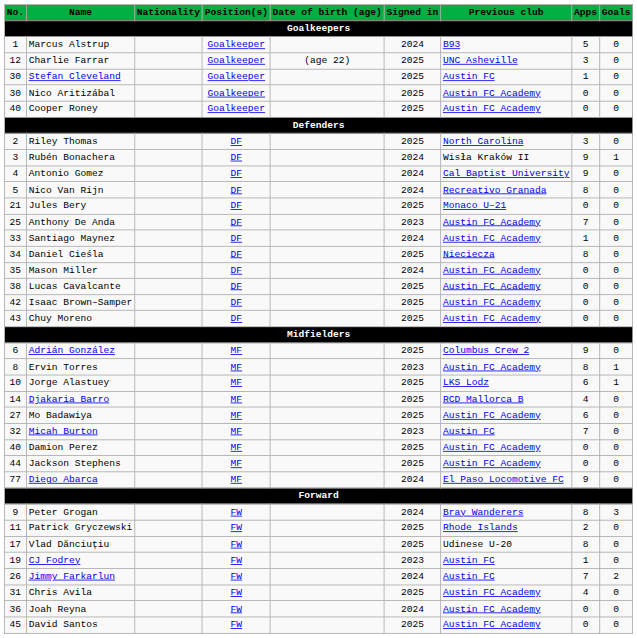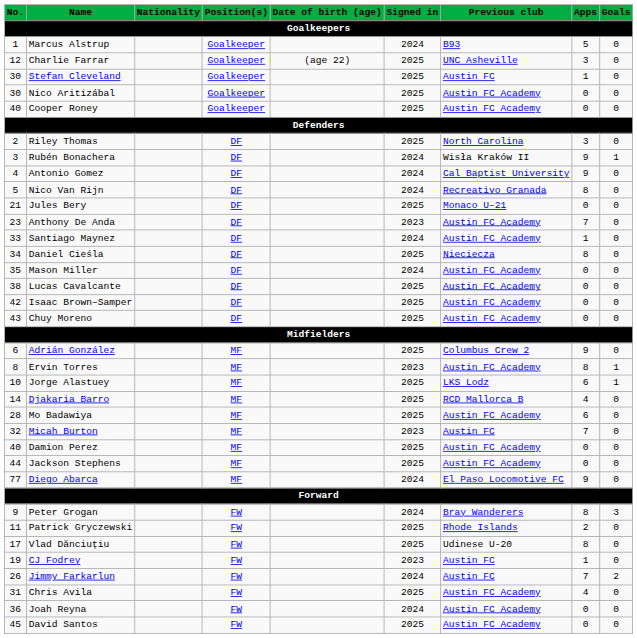Anthony De Anda | No.: 25 -> 23
Mo Badawiya | No.: 27 -> 28
